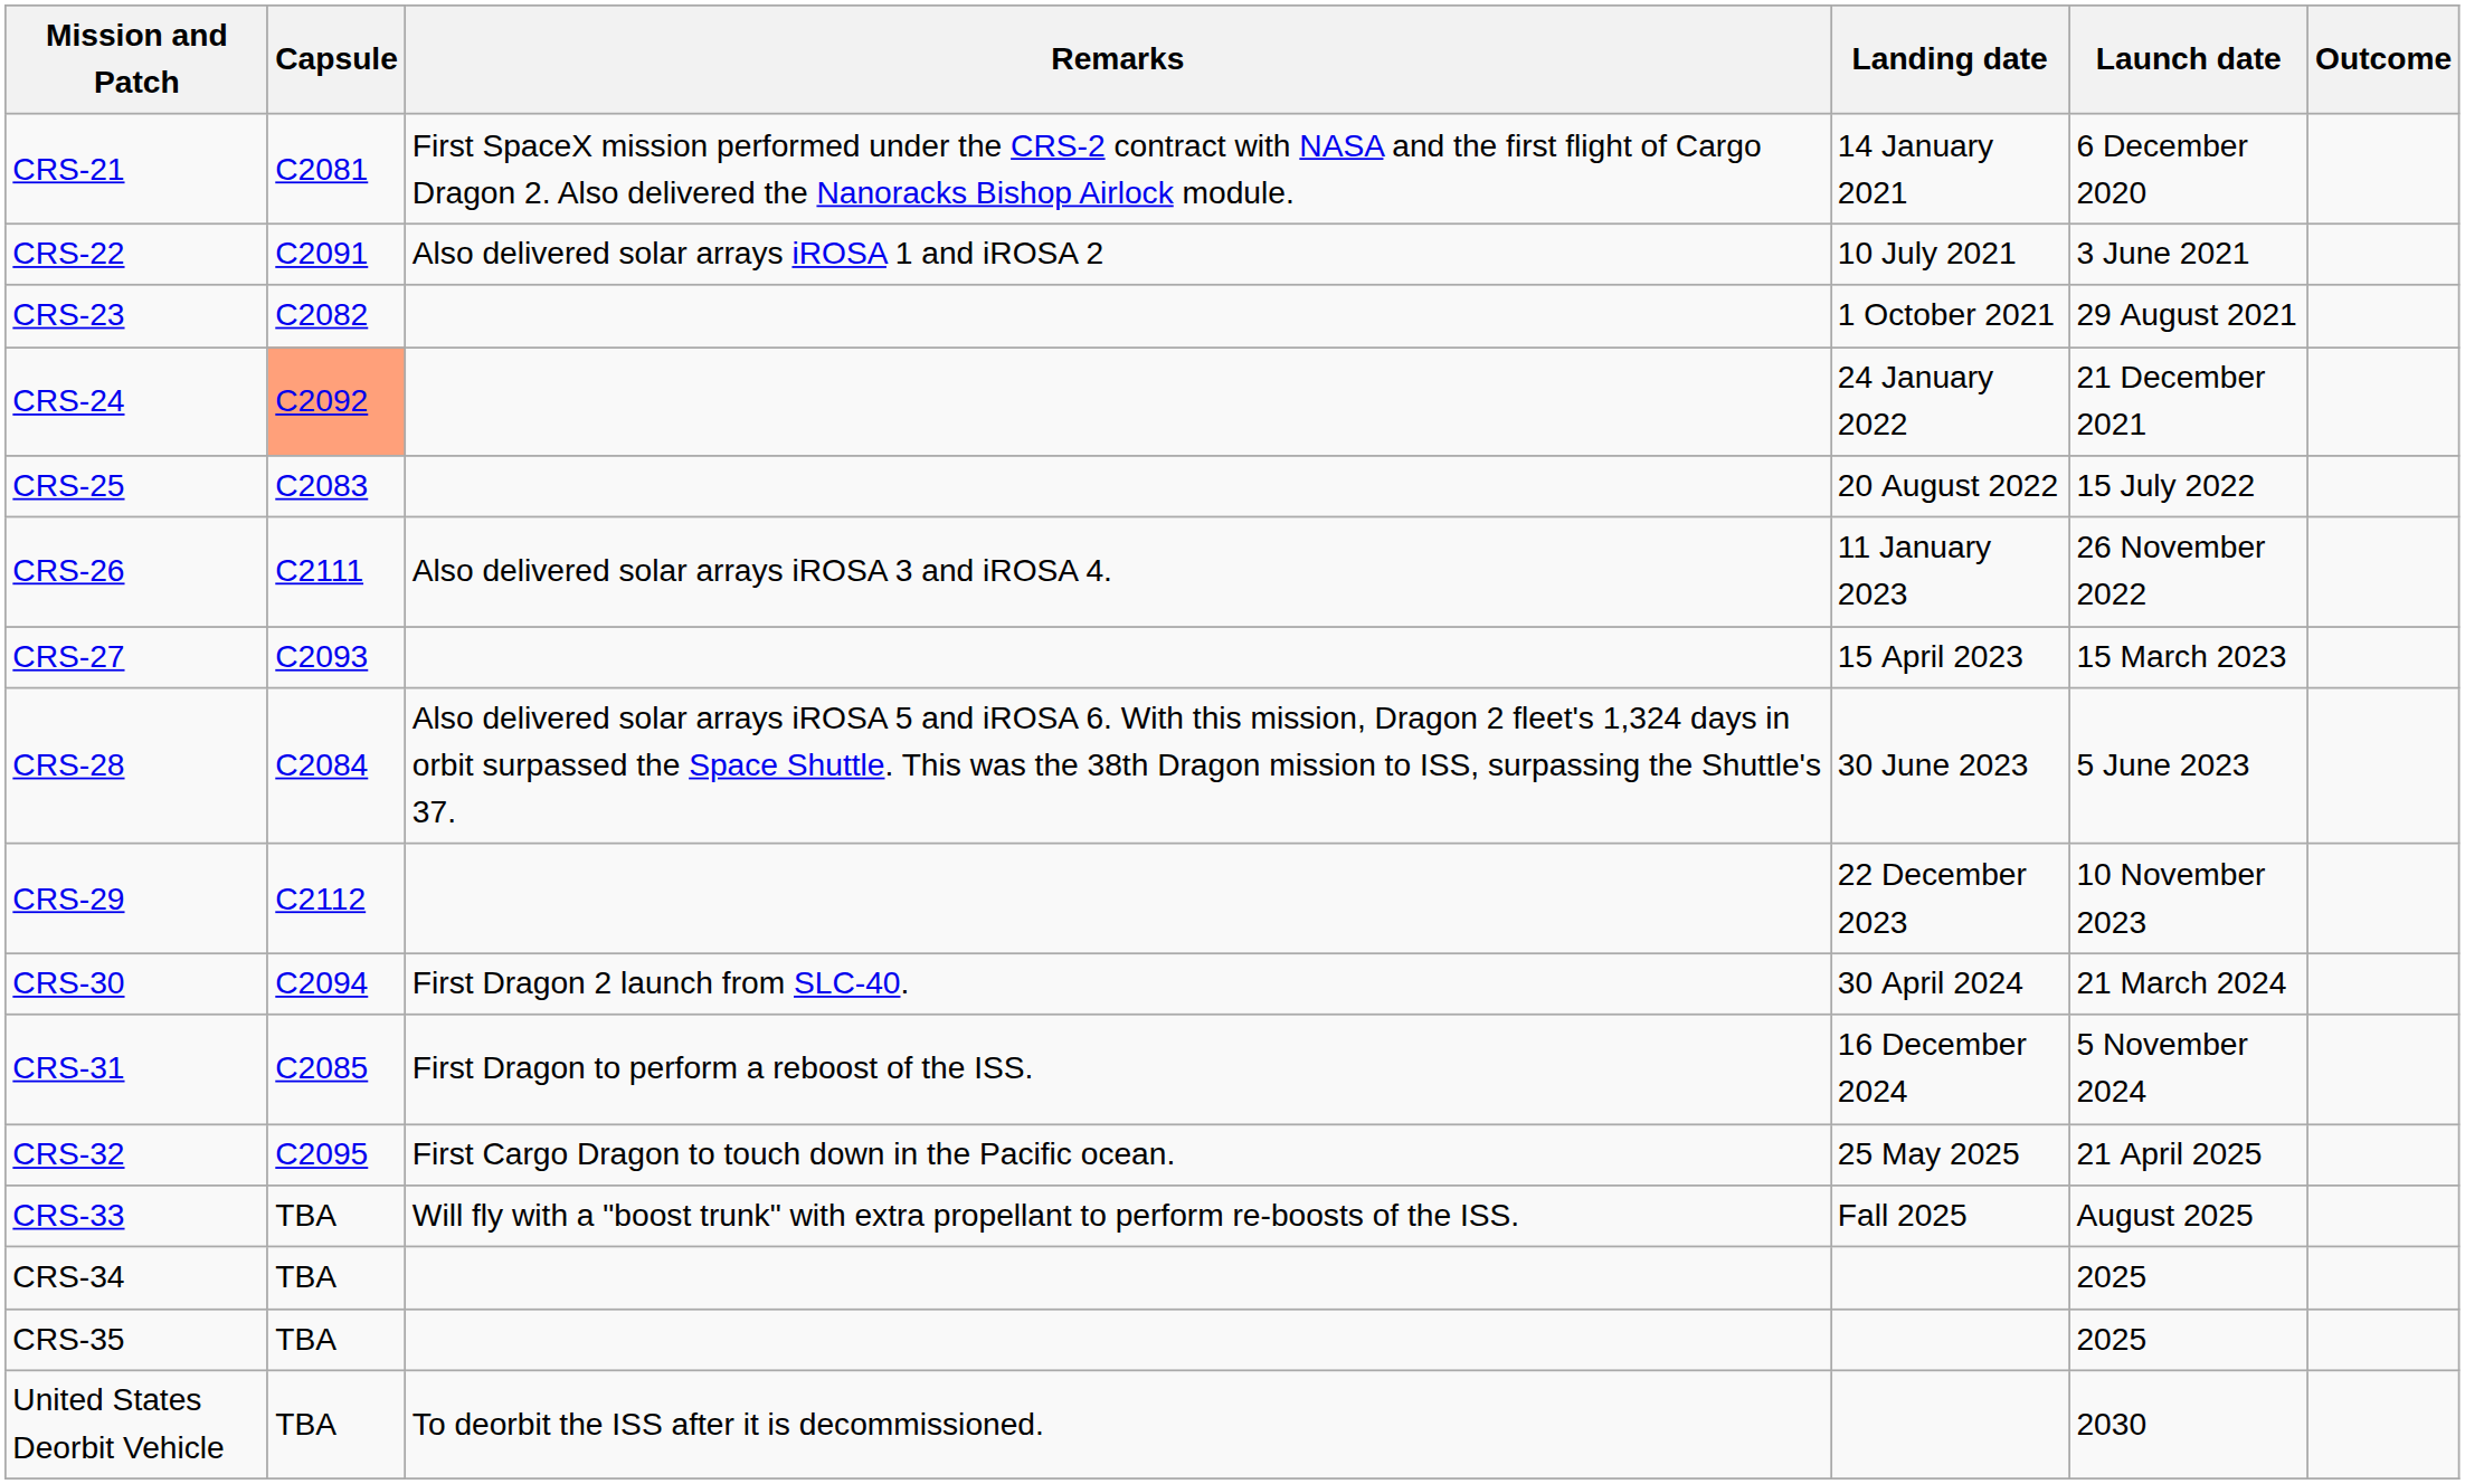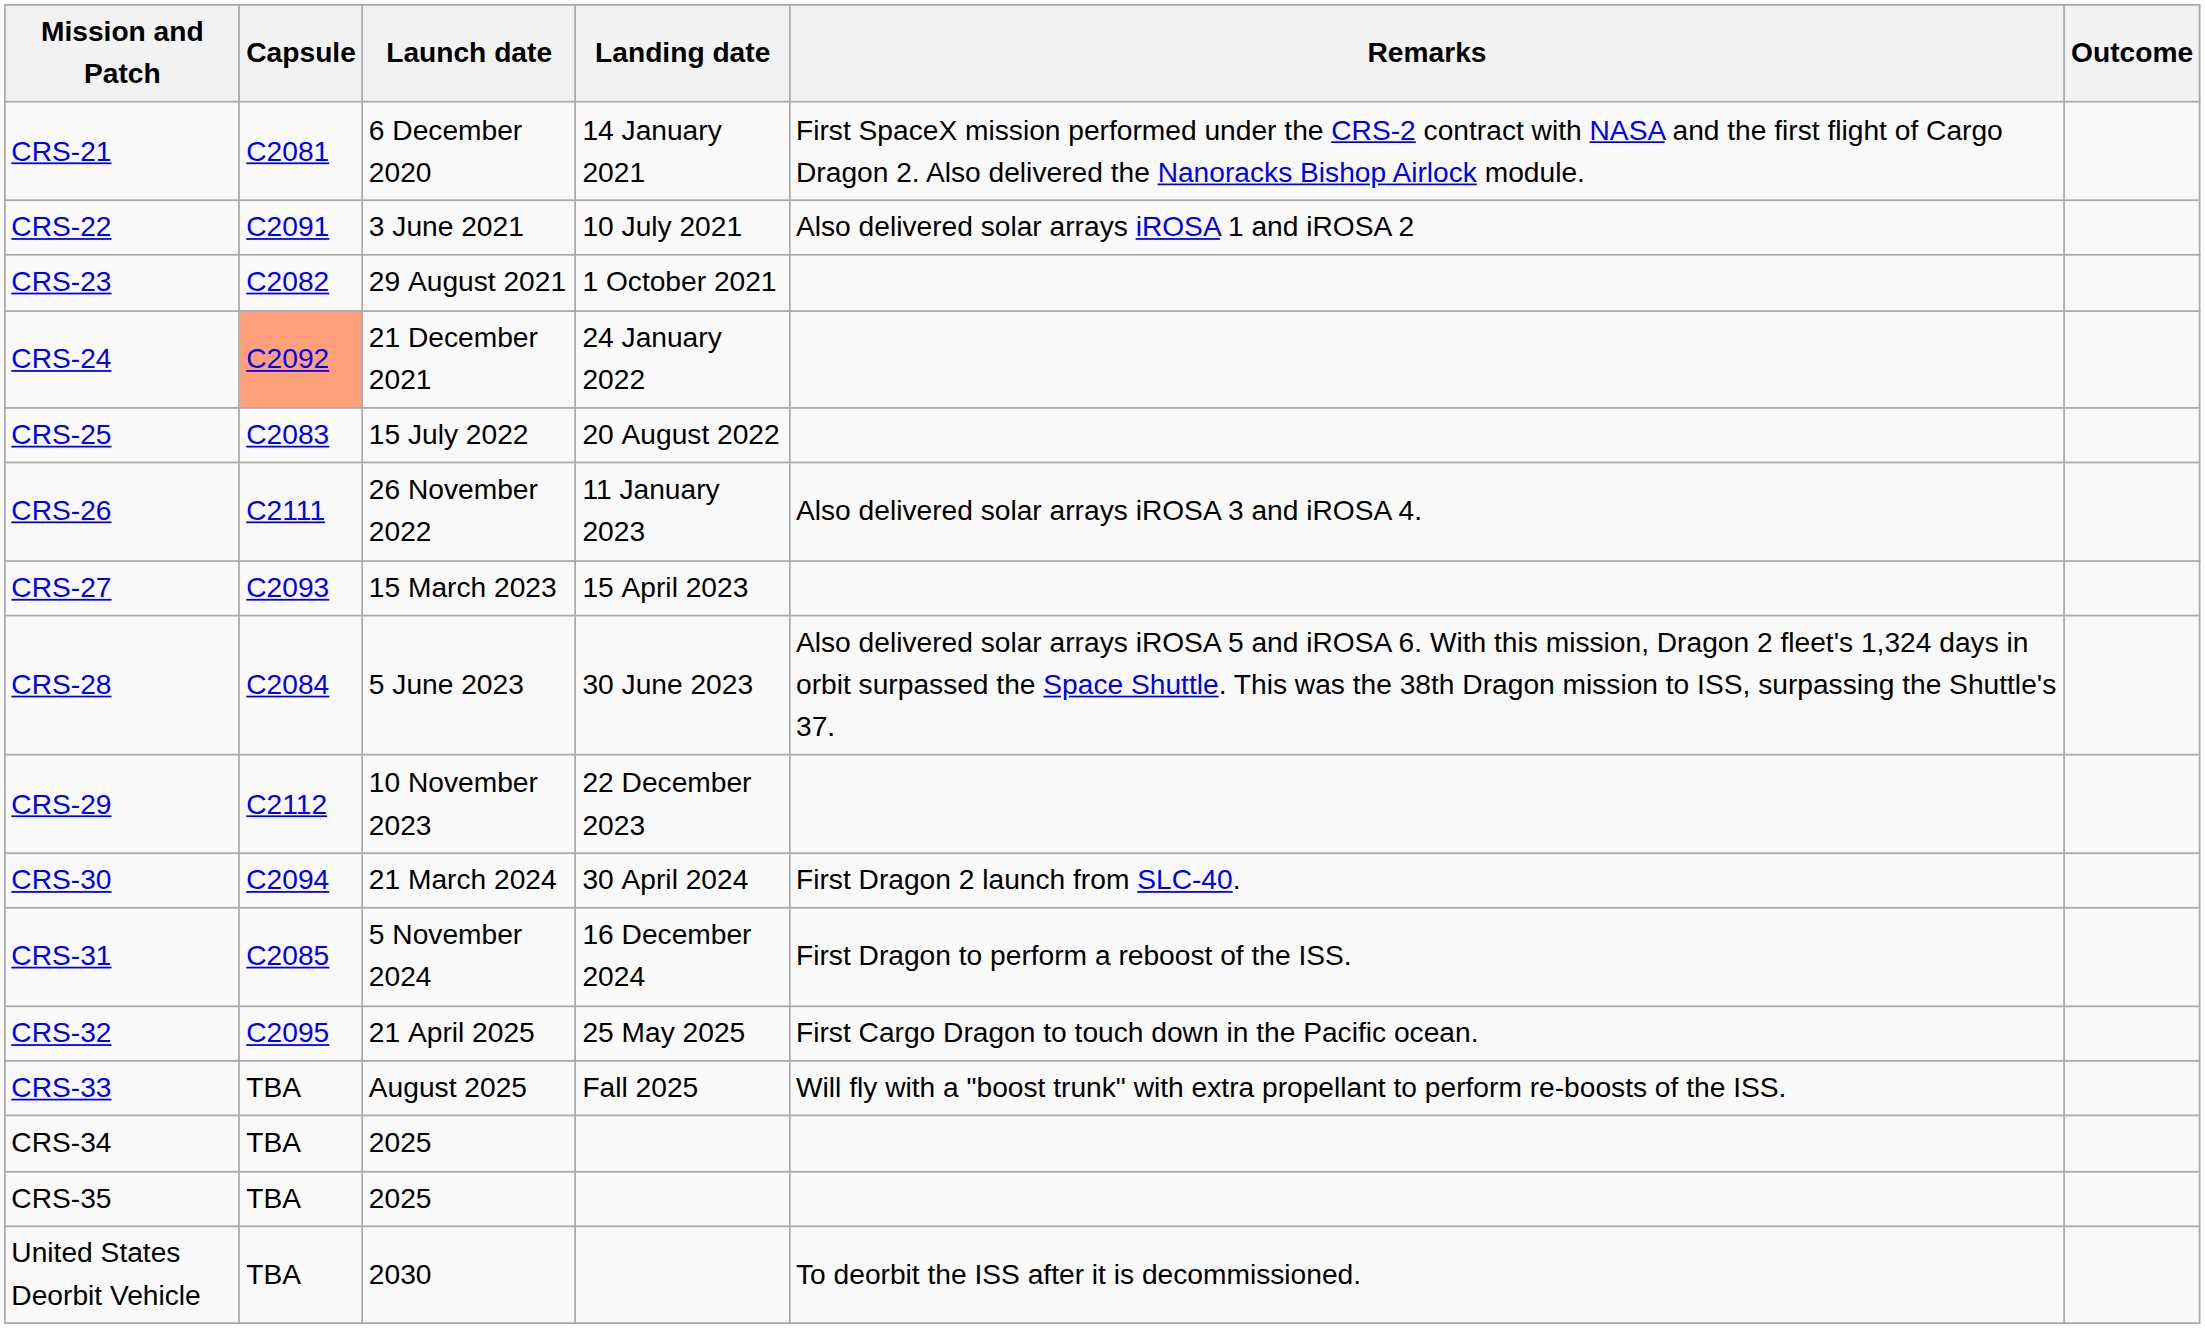columns swapped: Launch date <-> Remarks
